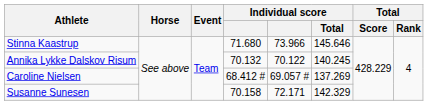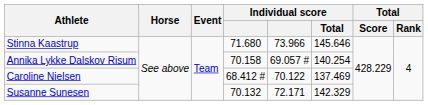Annika Lykke Dalskov Risum | column 4: 70.132 -> 70.158
Annika Lykke Dalskov Risum | column 5: 70.122 -> 69.057 #
Annika Lykke Dalskov Risum | Individual score / Total: 140.245 -> 140.254
Caroline Nielsen | column 5: 69.057 # -> 70.122
Caroline Nielsen | Individual score / Total: 137.269 -> 137.469
Susanne Sunesen | column 4: 70.158 -> 70.132
